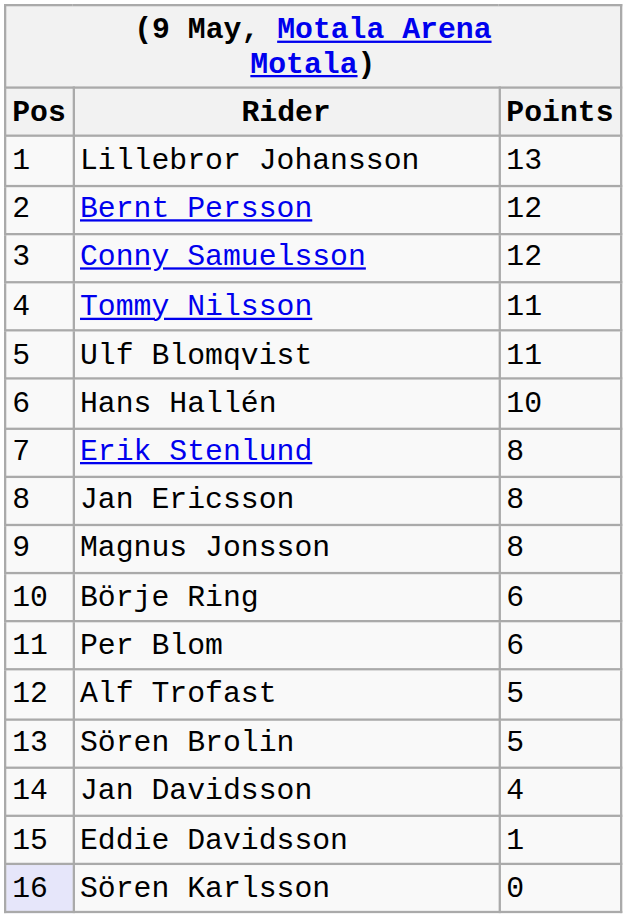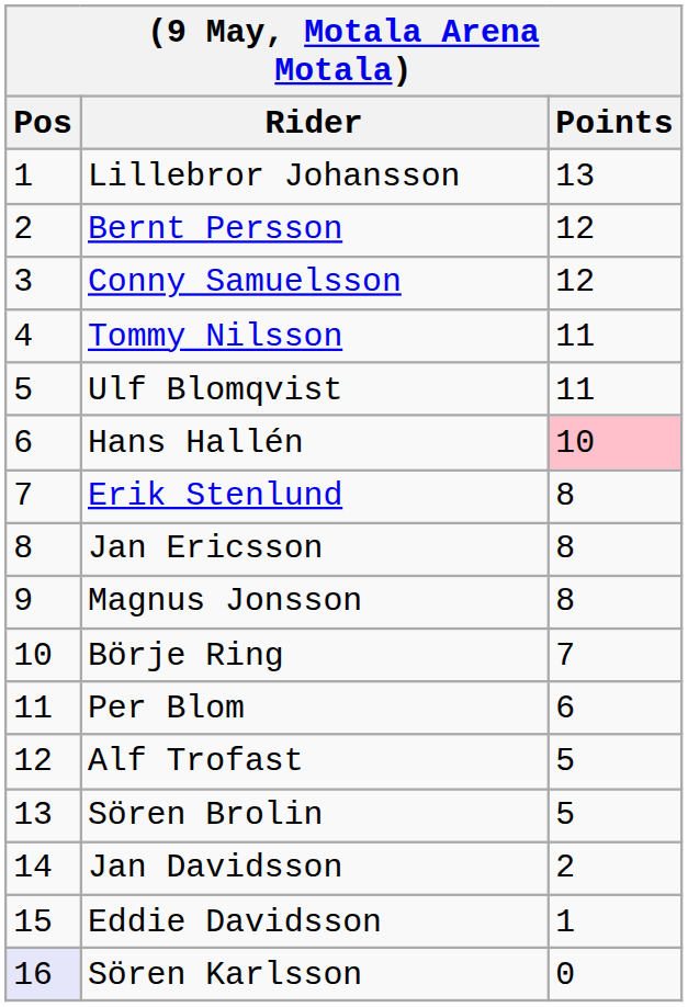Hans Hallén | Points: no background -> pink background
Börje Ring | Points: 6 -> 7
Jan Davidsson | Points: 4 -> 2
